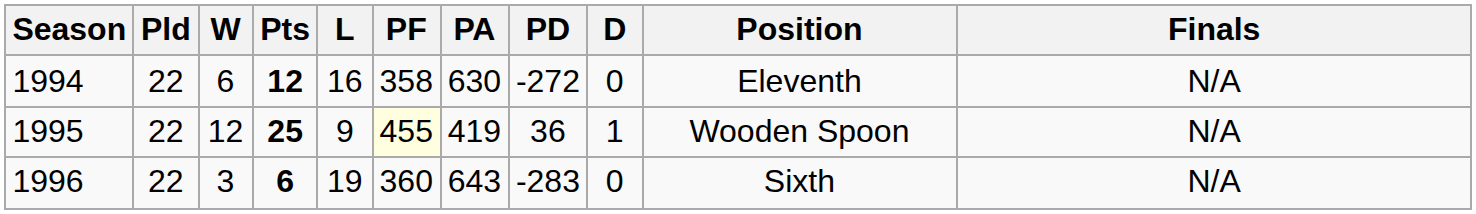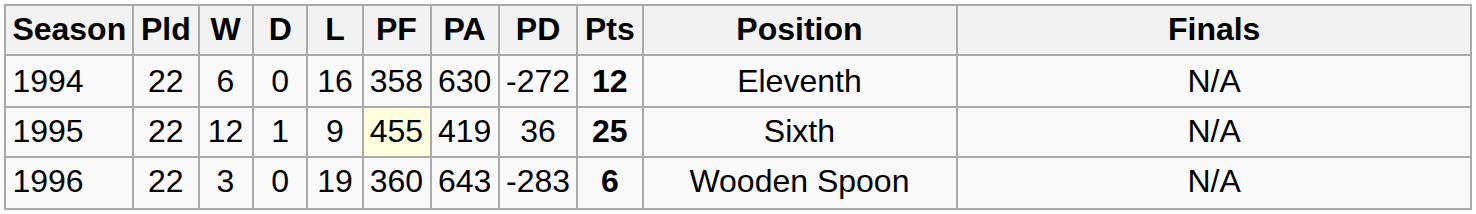columns swapped: D <-> Pts
1995 | Position: Wooden Spoon -> Sixth
1996 | Position: Sixth -> Wooden Spoon
